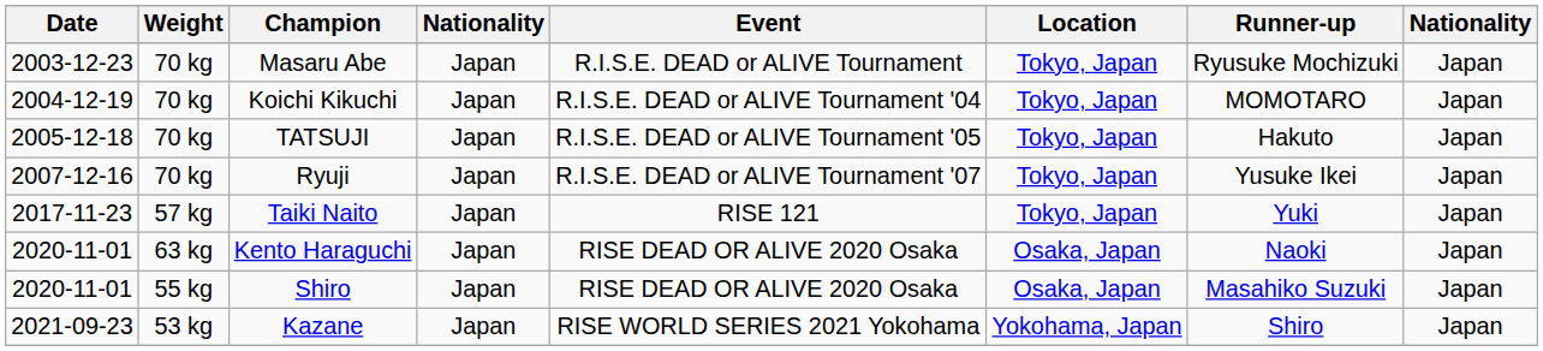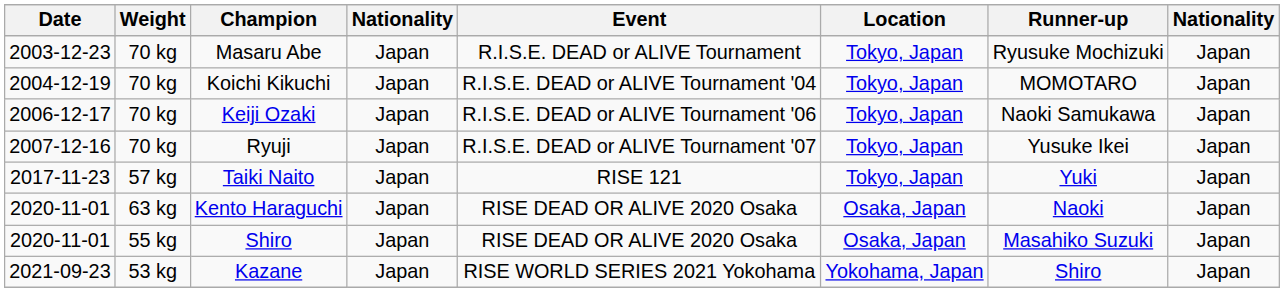- row: 2005-12-18 | 70 kg | TATSUJI | Japan | R.I.S.E. DEAD or ALIVE Tournament '05 | Tokyo, Japan | Hakuto | Japan
+ row: 2006-12-17 | 70 kg | Keiji Ozaki | Japan | R.I.S.E. DEAD or ALIVE Tournament '06 | Tokyo, Japan | Naoki Samukawa | Japan
